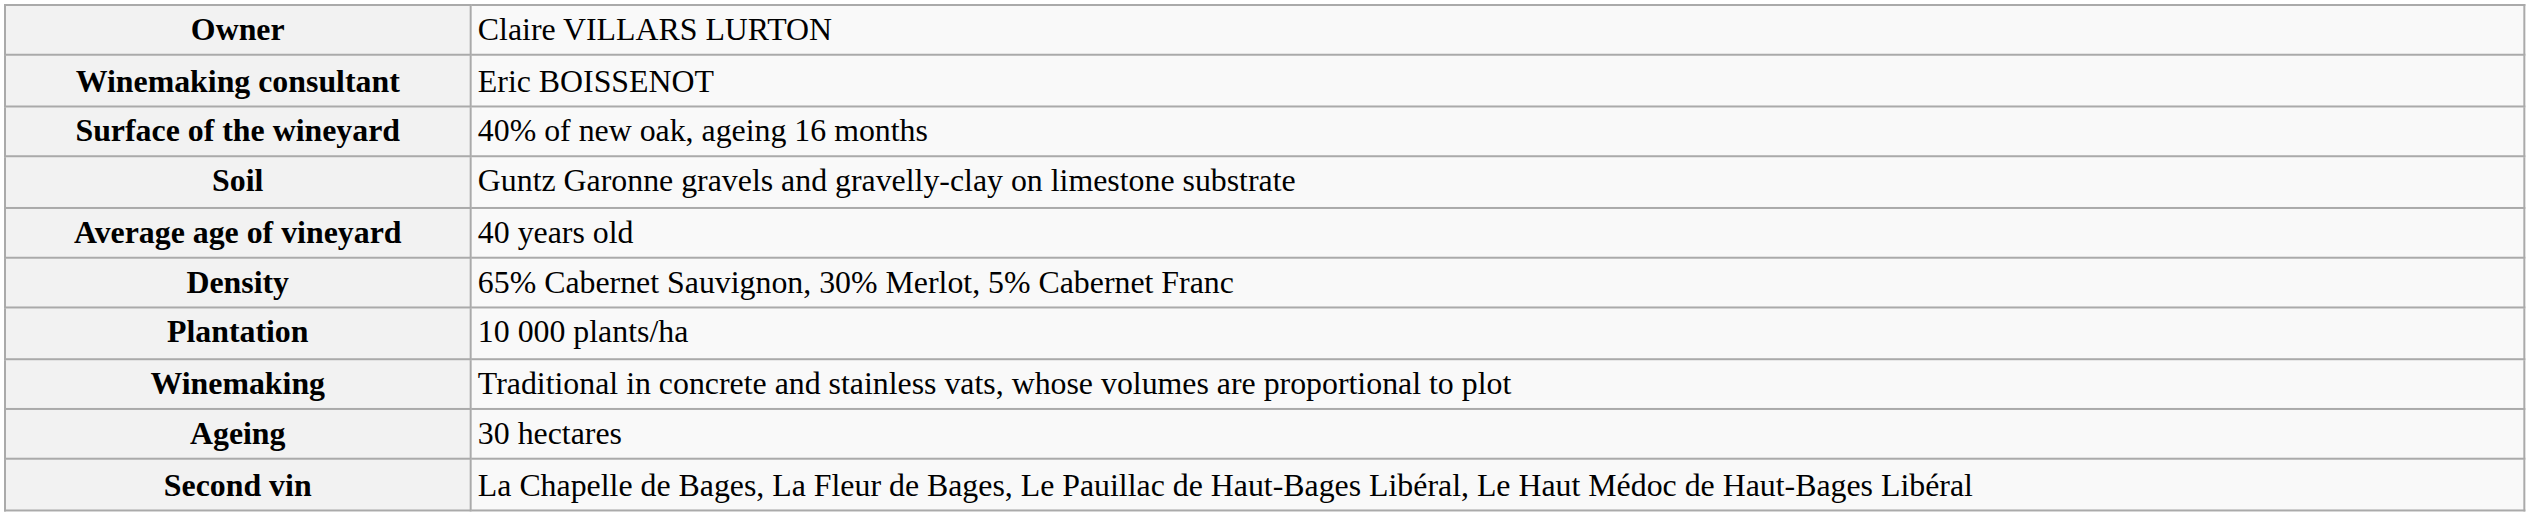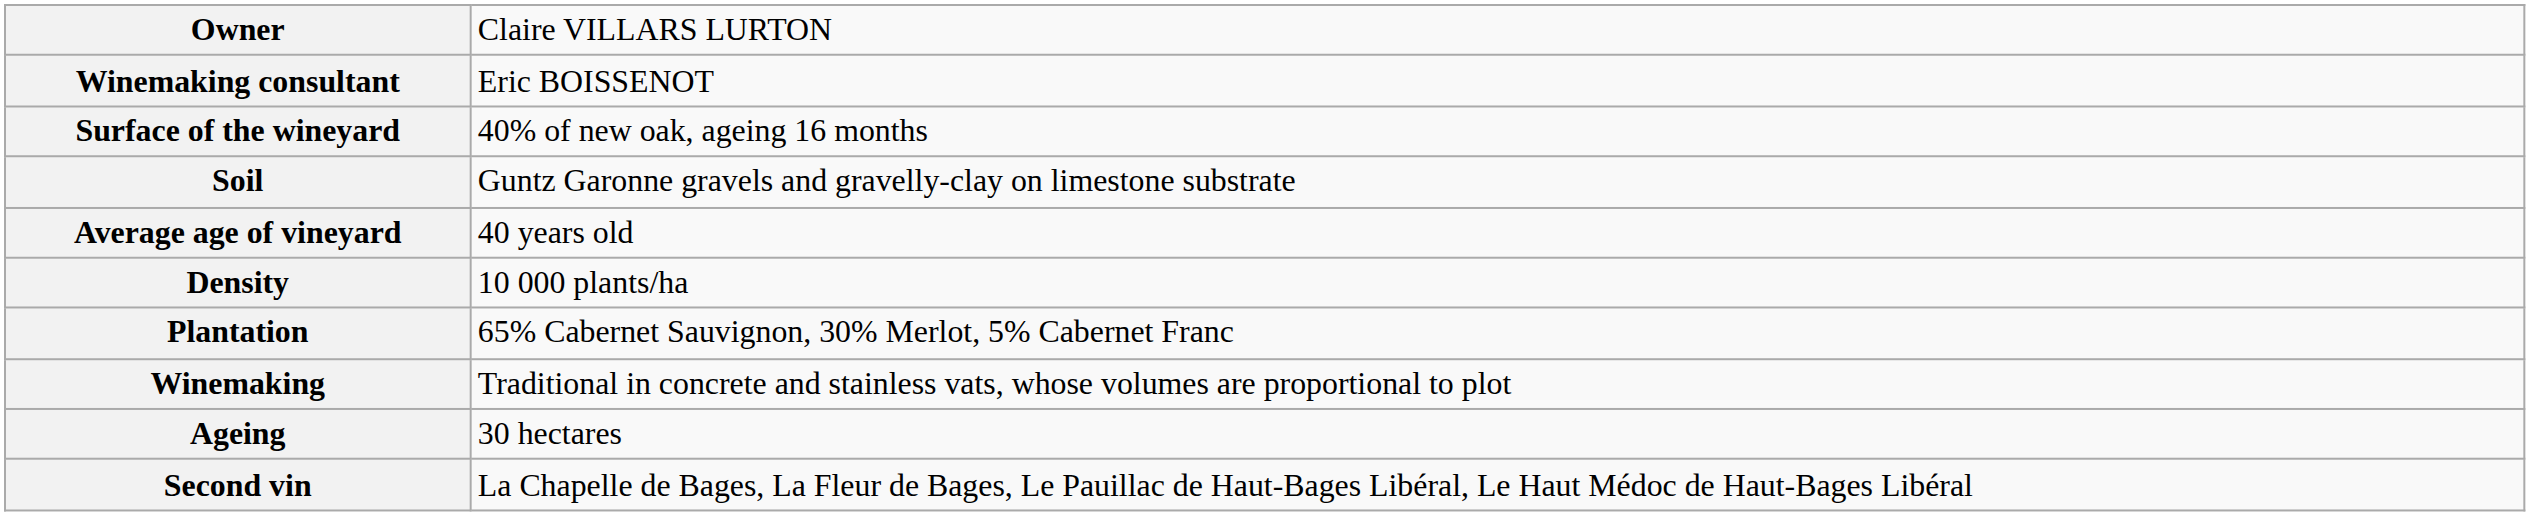Density | column 2: 65% Cabernet Sauvignon, 30% Merlot, 5% Cabernet Franc -> 10 000 plants/ha
Plantation | column 2: 10 000 plants/ha -> 65% Cabernet Sauvignon, 30% Merlot, 5% Cabernet Franc
